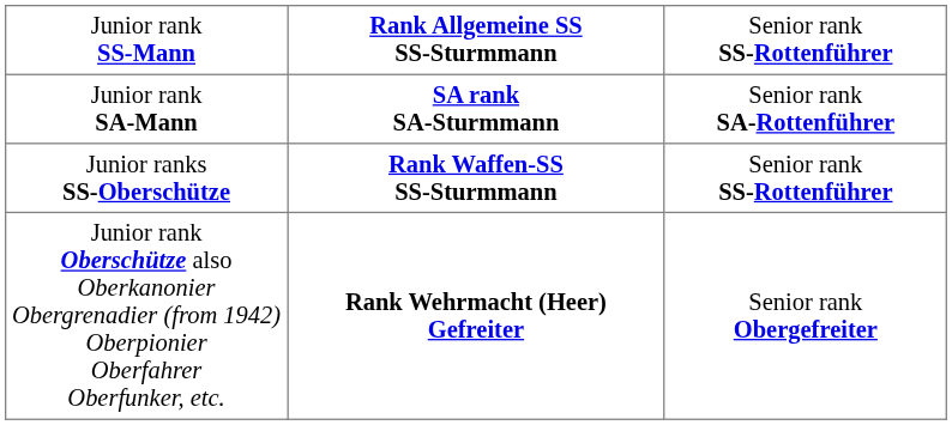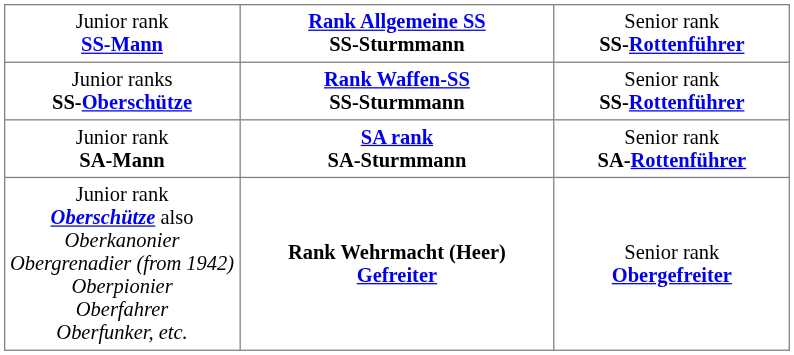rows swapped: Junior ranks SS-Oberschütze <-> Junior rank SA-Mann
